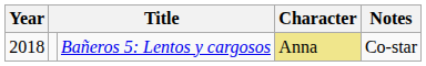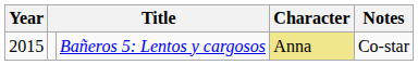Bañeros 5: Lentos y cargosos | Year: 2018 -> 2015
